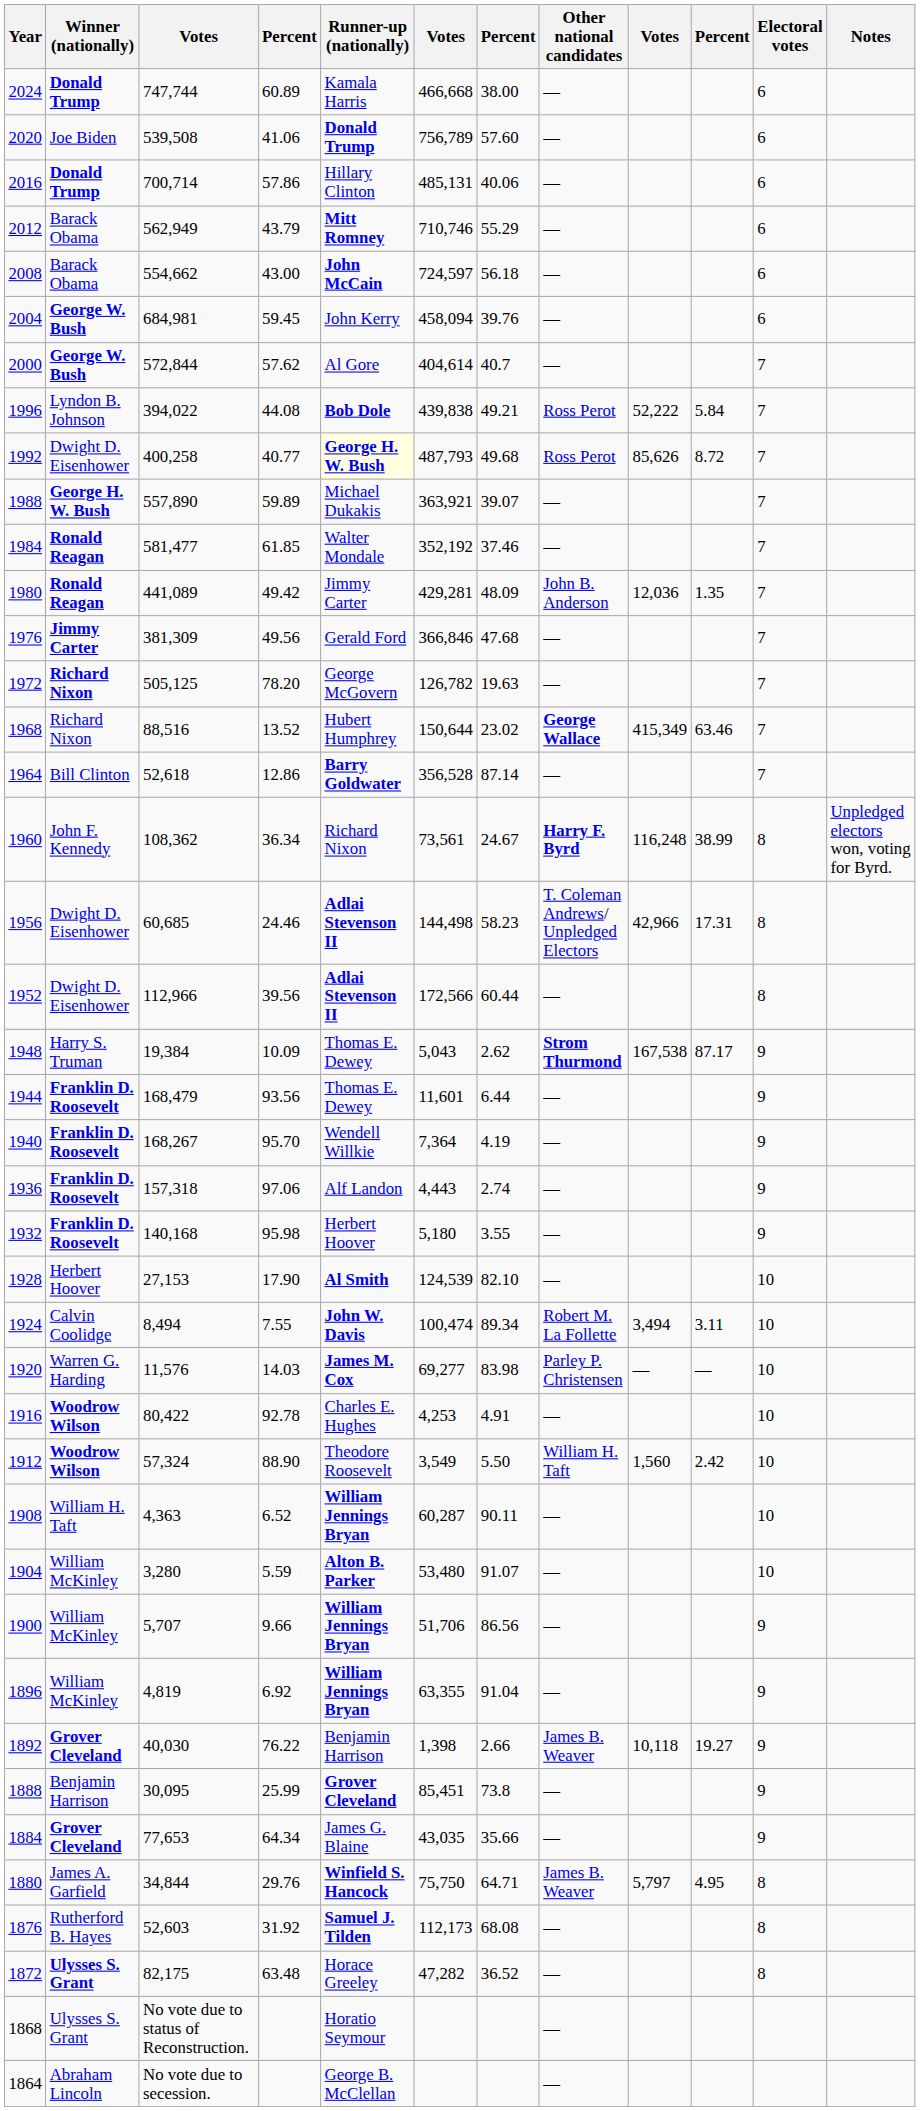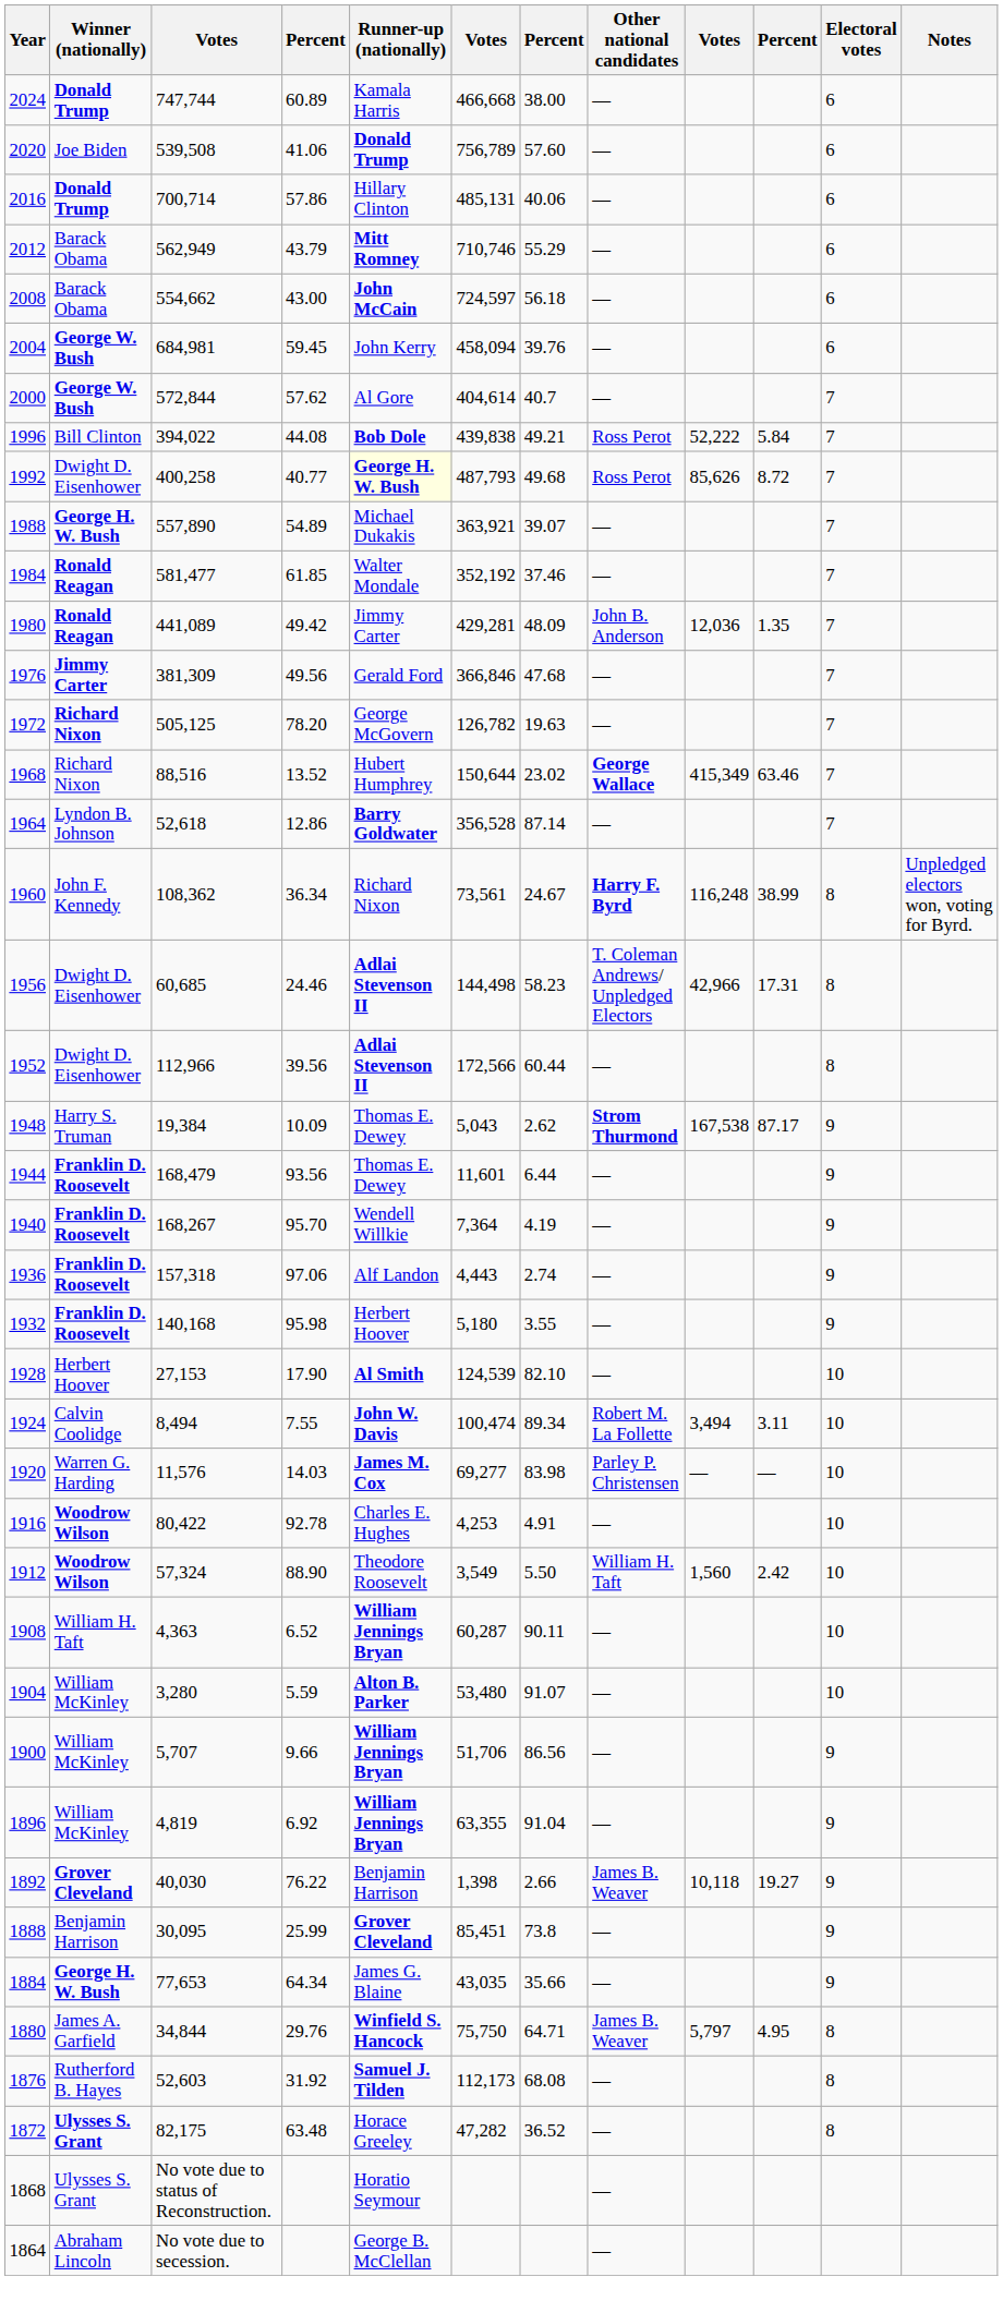1996 | Winner (nationally): Lyndon B. Johnson -> Bill Clinton
1988 | column 4: 59.89 -> 54.89
1964 | Winner (nationally): Bill Clinton -> Lyndon B. Johnson
1884 | Winner (nationally): Grover Cleveland -> George H. W. Bush
